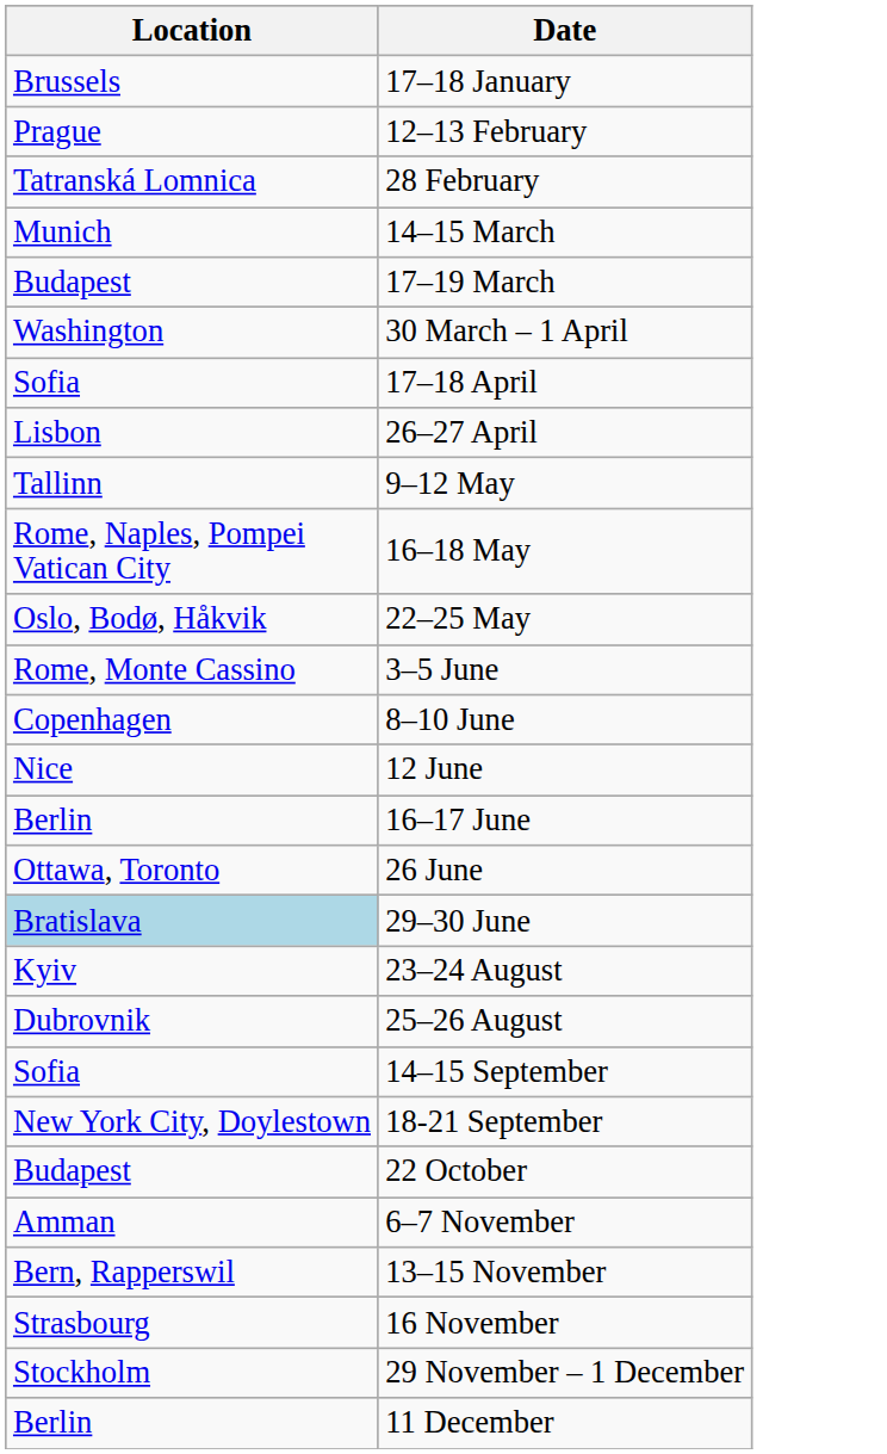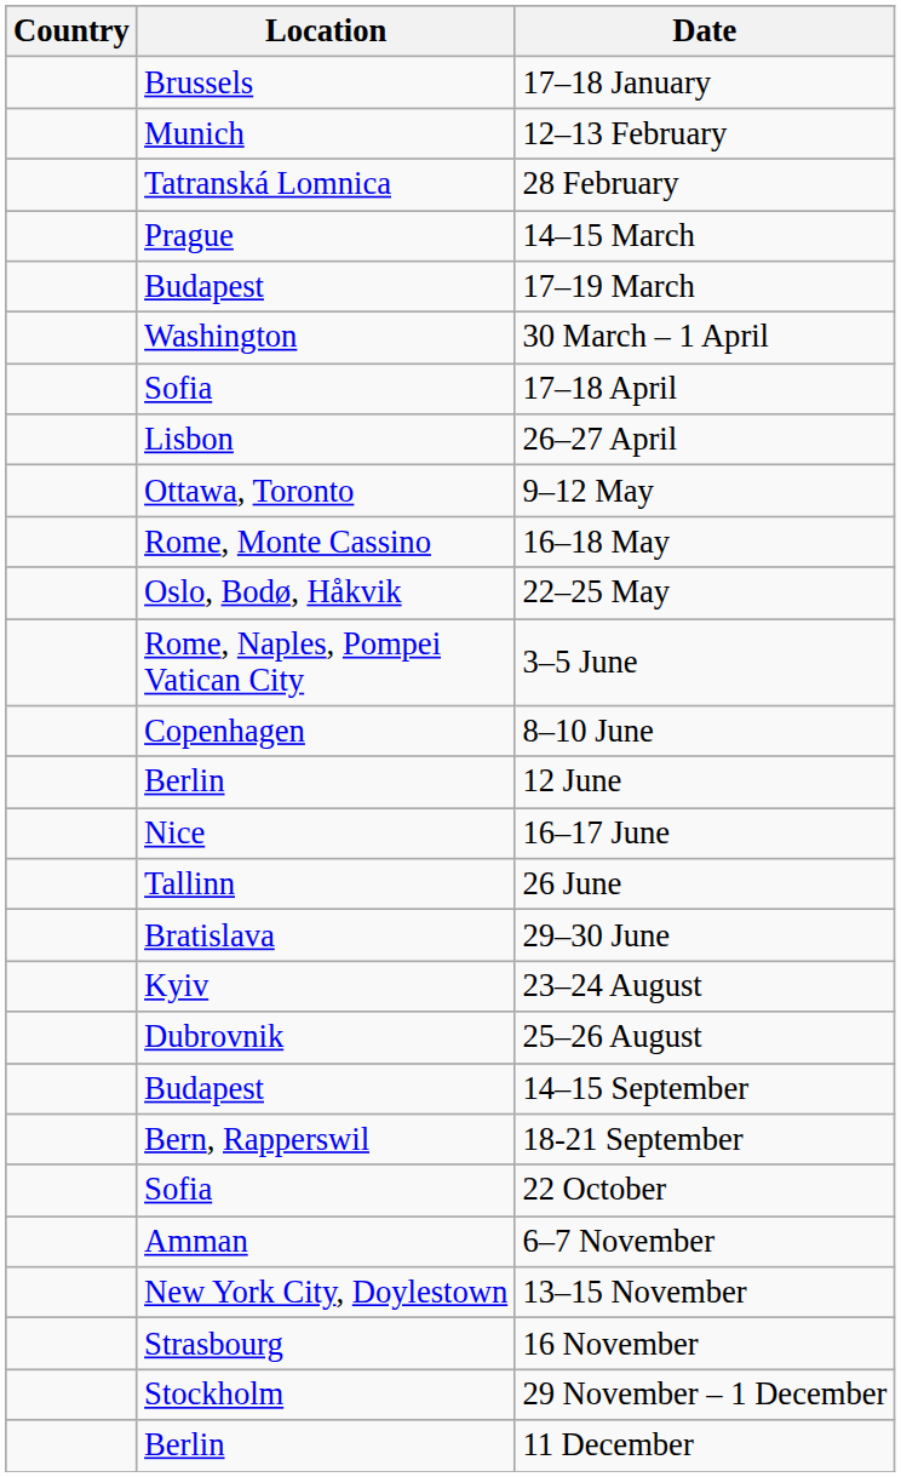+ column: Country
12–13 February | Location: Prague -> Munich
14–15 March | Location: Munich -> Prague
9–12 May | Location: Tallinn -> Ottawa, Toronto
16–18 May | Location: Rome, Naples, Pompei Vatican City -> Rome, Monte Cassino
3–5 June | Location: Rome, Monte Cassino -> Rome, Naples, Pompei Vatican City
12 June | Location: Nice -> Berlin
16–17 June | Location: Berlin -> Nice
26 June | Location: Ottawa, Toronto -> Tallinn
29–30 June | Location: lightblue background -> no background
14–15 September | Location: Sofia -> Budapest
18-21 September | Location: New York City, Doylestown -> Bern, Rapperswil
22 October | Location: Budapest -> Sofia
13–15 November | Location: Bern, Rapperswil -> New York City, Doylestown
